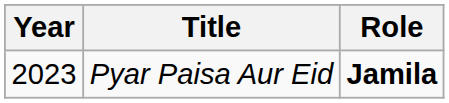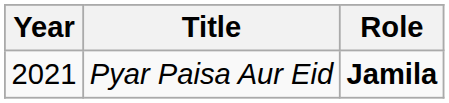Pyar Paisa Aur Eid | Year: 2023 -> 2021
